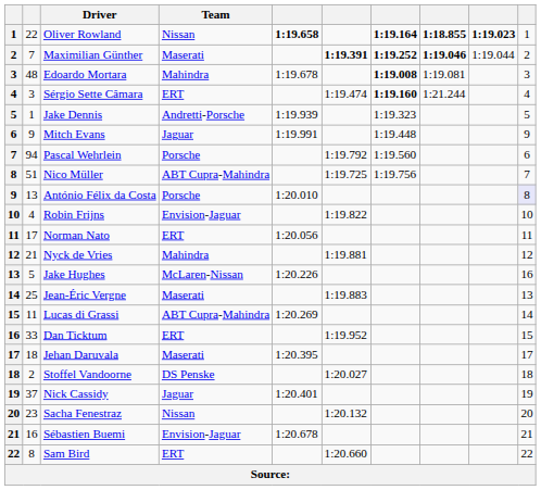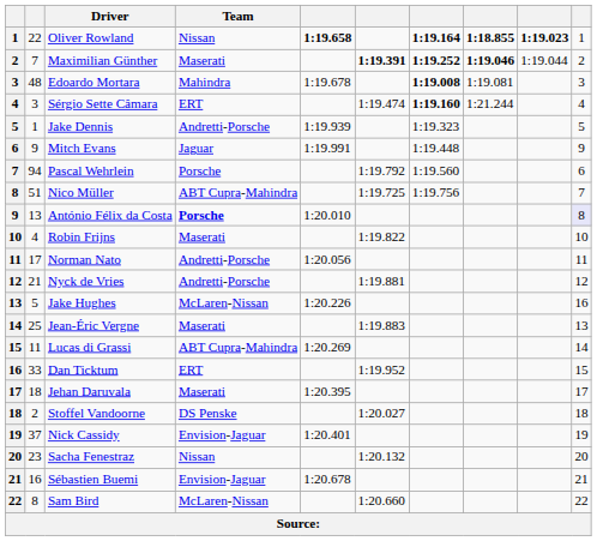António Félix da Costa | Team: normal -> bold
Robin Frijns | Team: Envision-Jaguar -> Maserati
Norman Nato | Team: ERT -> Andretti-Porsche
Nyck de Vries | Team: Mahindra -> Andretti-Porsche
Nick Cassidy | Team: Jaguar -> Envision-Jaguar
Sam Bird | Team: ERT -> McLaren-Nissan
